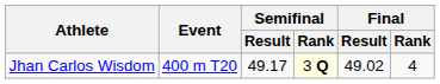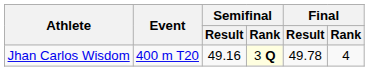Jhan Carlos Wisdom | Semifinal / Result: 49.17 -> 49.16
Jhan Carlos Wisdom | Final / Result: 49.02 -> 49.78
